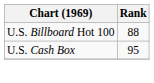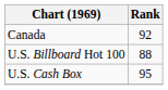+ row: Canada | 92
